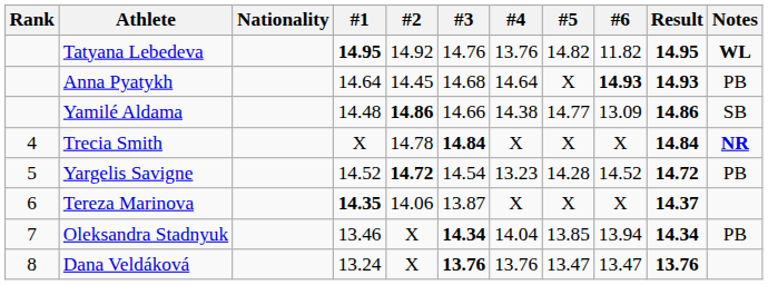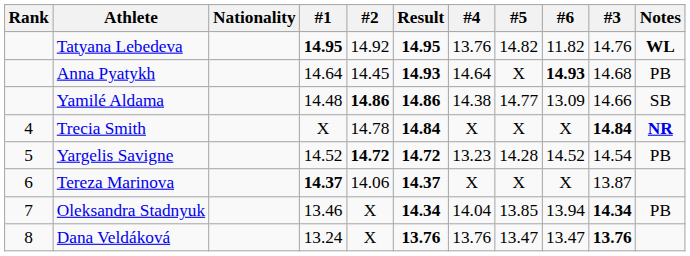columns swapped: #3 <-> Result
Tereza Marinova | #1: 14.35 -> 14.37
